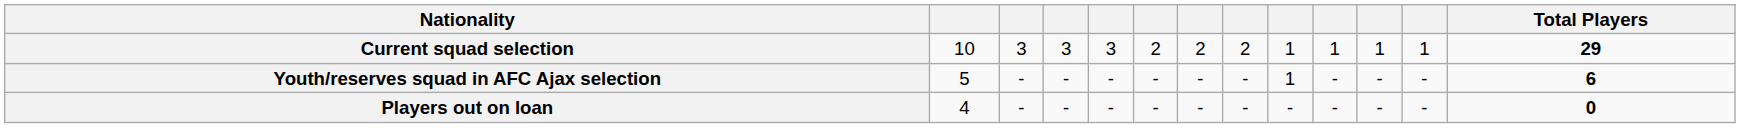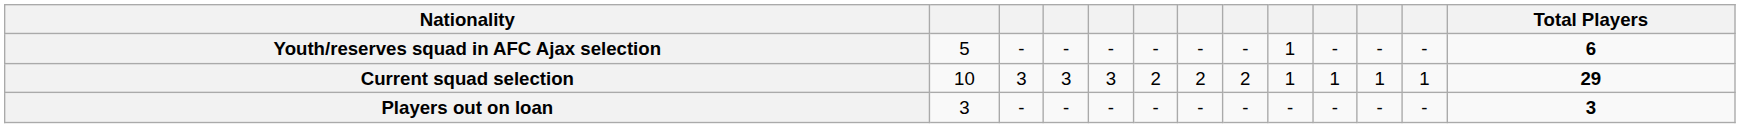rows swapped: Current squad selection <-> Youth/reserves squad in AFC Ajax selection
Players out on loan | column 2: 4 -> 3
Players out on loan | Total Players: 0 -> 3
